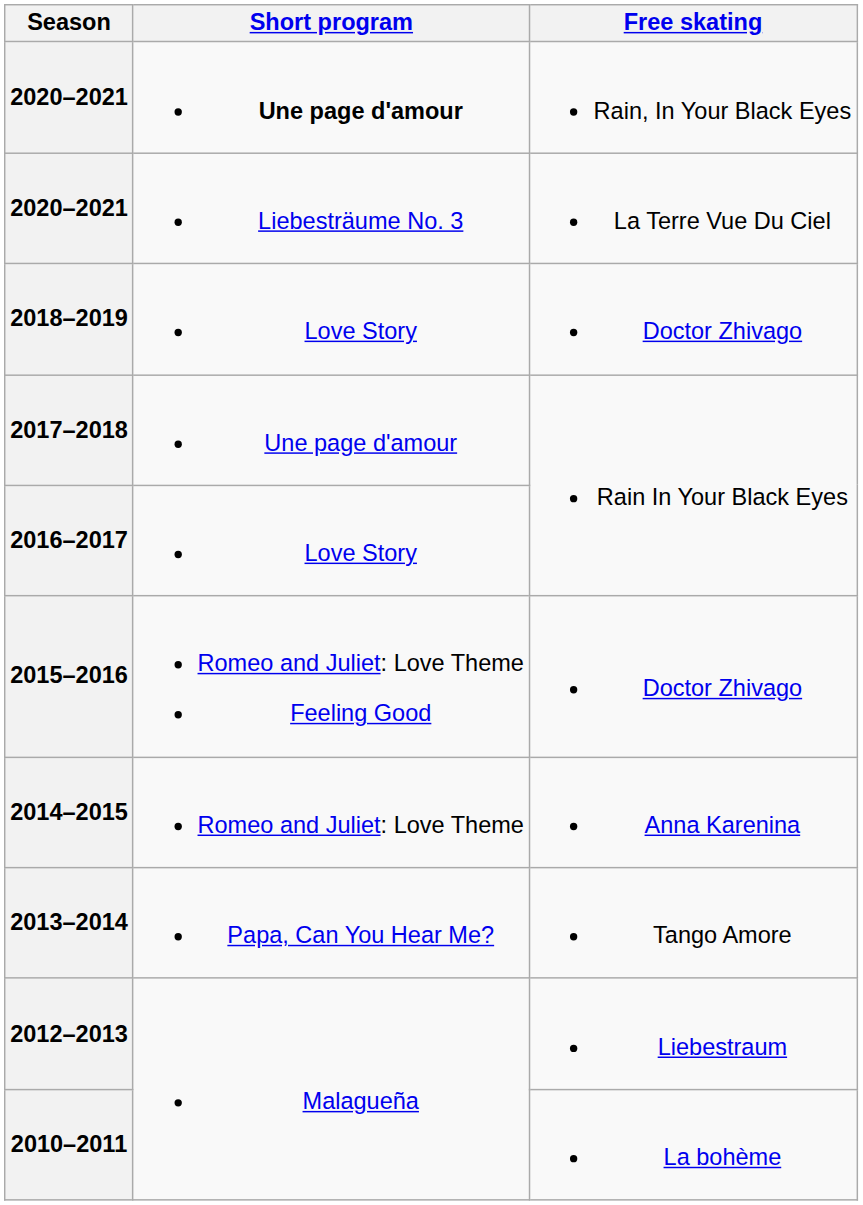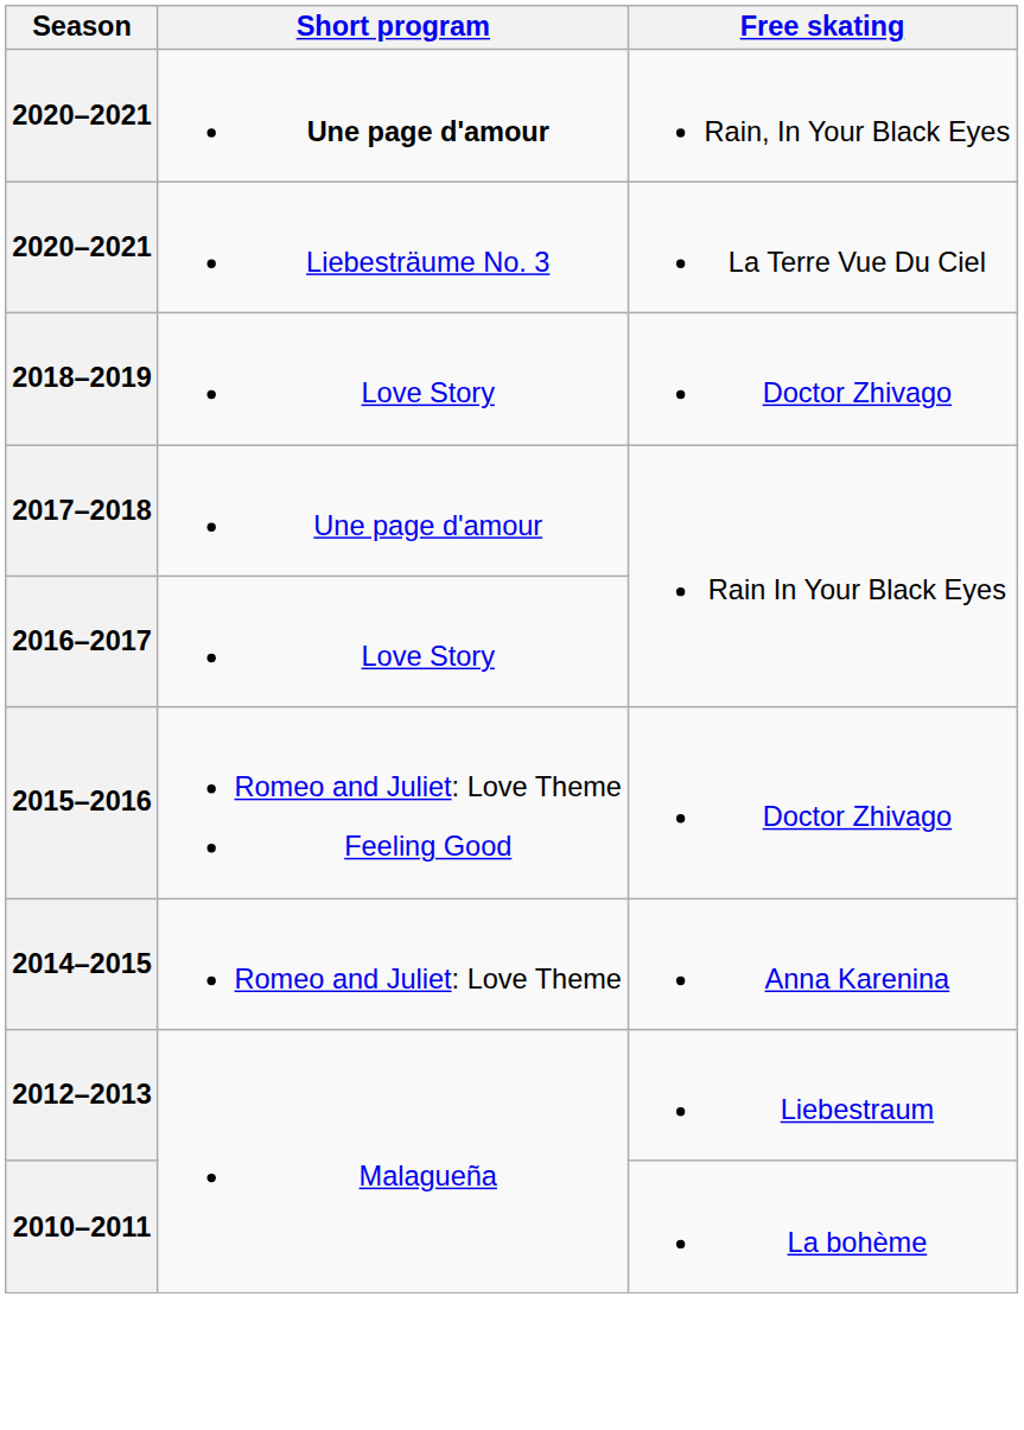- row: 2013–2014 | Papa, Can You Hear Me? | Tango Amore
